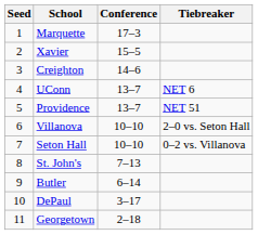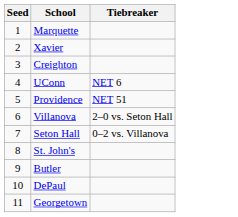- column: Conference | 17–3 | 15–5 | 14–6 | 13–7 | 13–7 | 10–10 | 10–10 | 7–13 | 6–14 | 3–17 | 2–18
